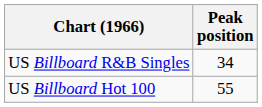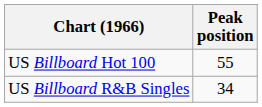rows swapped: US Billboard Hot 100 <-> US Billboard R&B Singles
